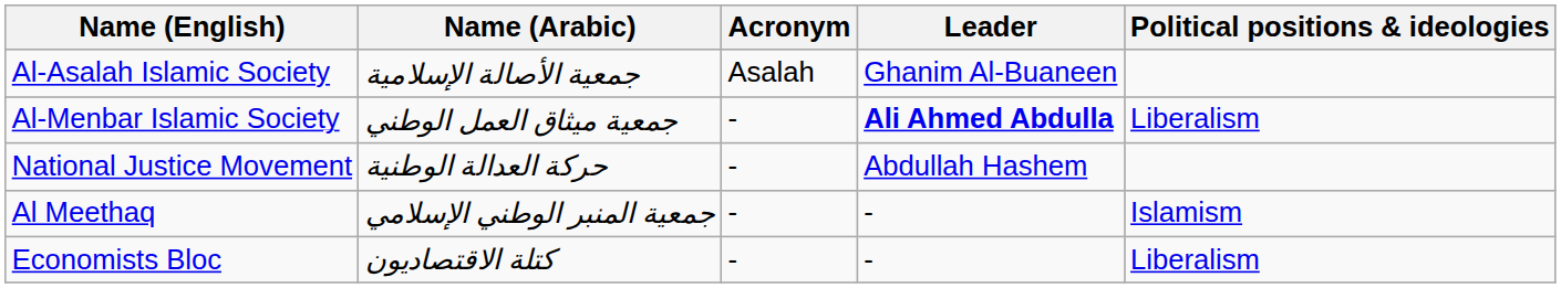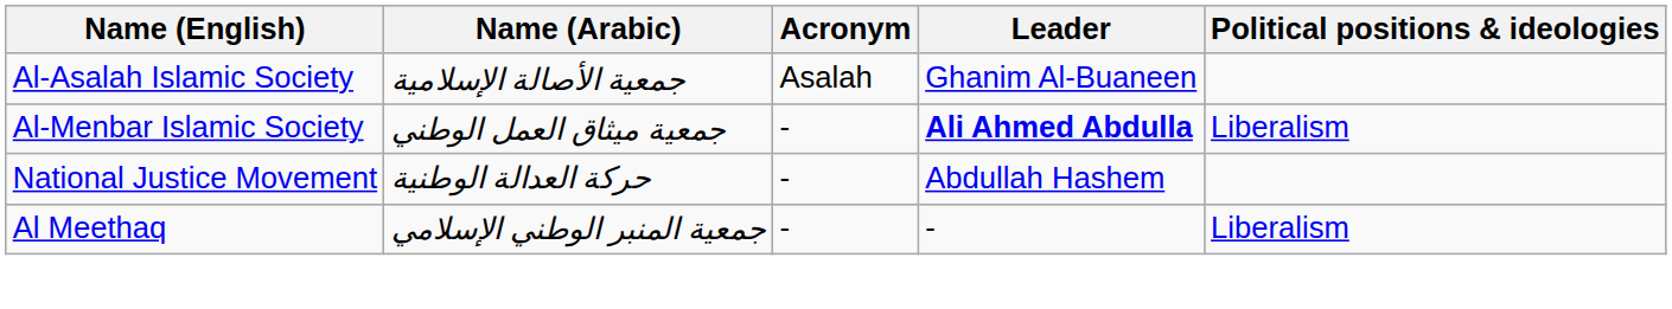Al Meethaq | Political positions & ideologies: Islamism -> Liberalism
- row: Economists Bloc | كتلة الاقتصاديون | - | - | Liberalism
